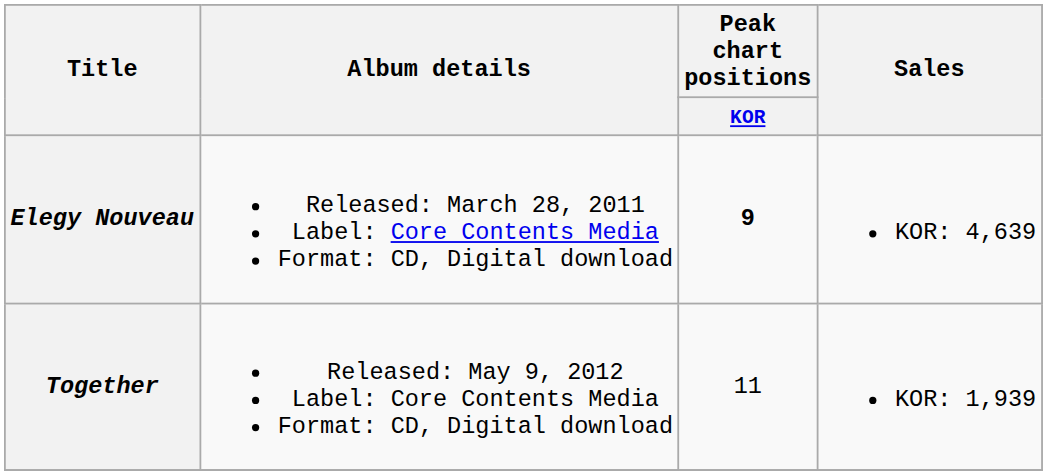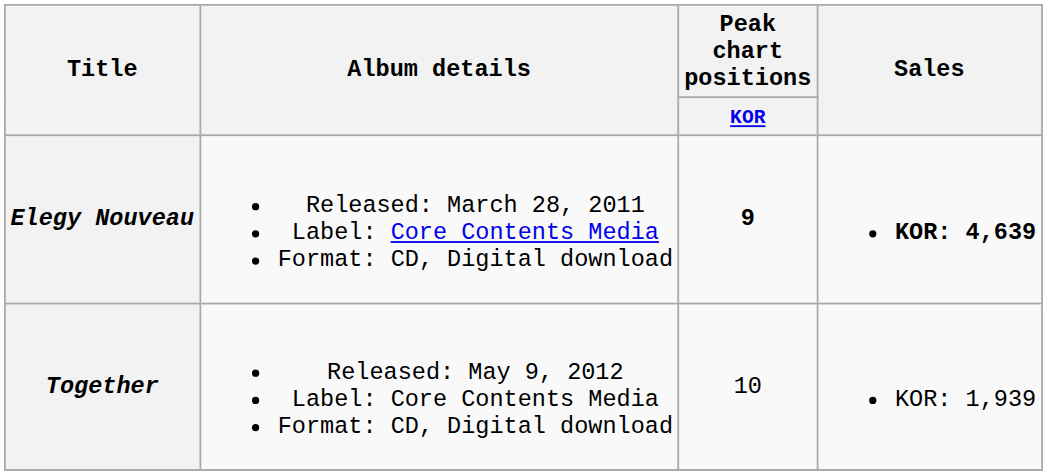Elegy Nouveau | Sales: normal -> bold
Together | Peak chart positions / KOR: 11 -> 10
